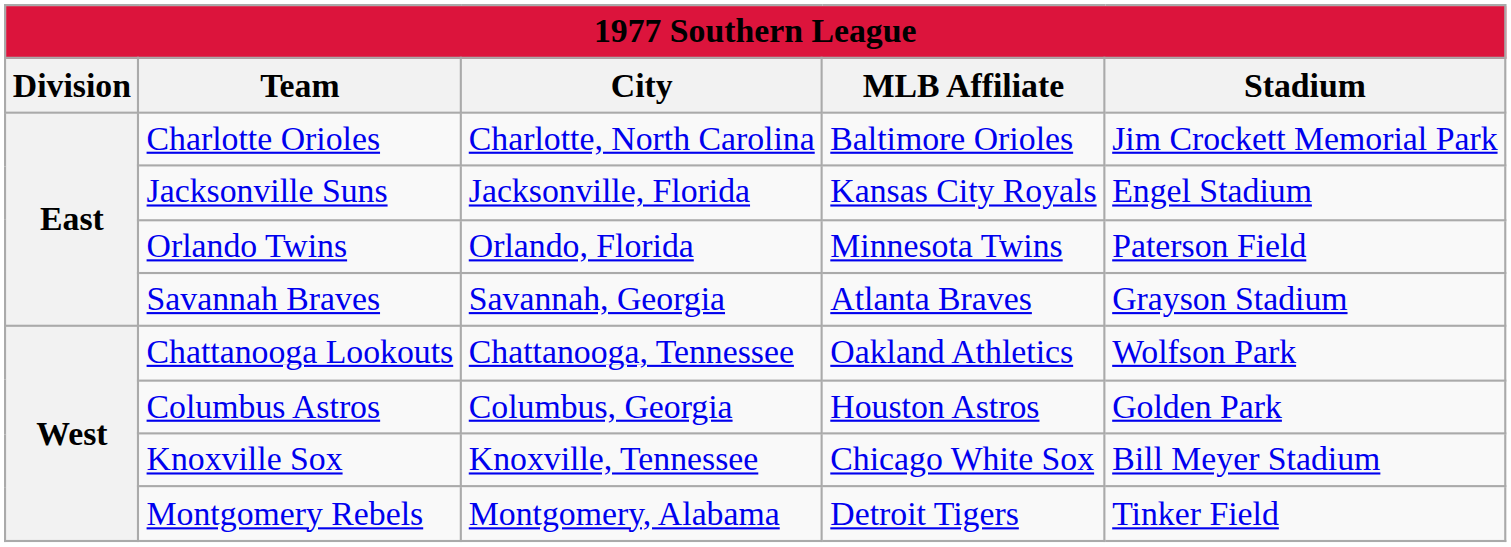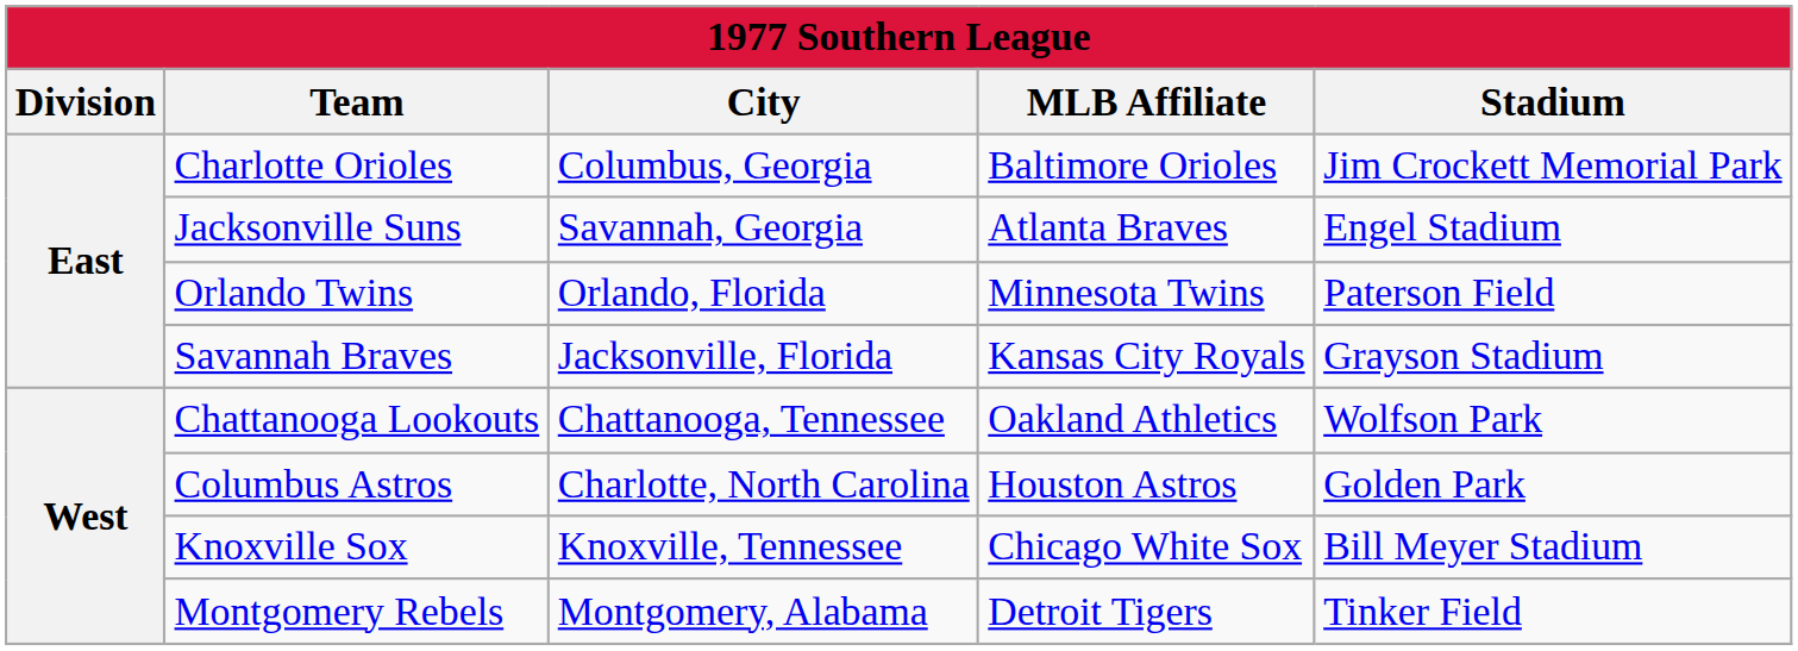Charlotte Orioles | City: Charlotte, North Carolina -> Columbus, Georgia
Jacksonville Suns | City: Jacksonville, Florida -> Savannah, Georgia
Jacksonville Suns | MLB Affiliate: Kansas City Royals -> Atlanta Braves
Savannah Braves | City: Savannah, Georgia -> Jacksonville, Florida
Savannah Braves | MLB Affiliate: Atlanta Braves -> Kansas City Royals
Columbus Astros | City: Columbus, Georgia -> Charlotte, North Carolina
